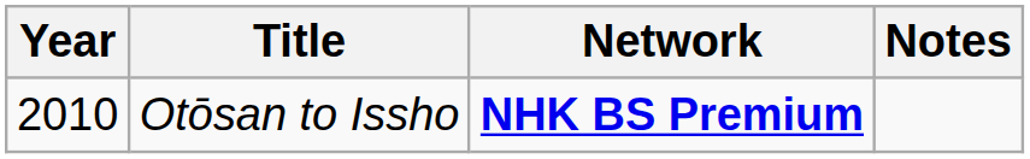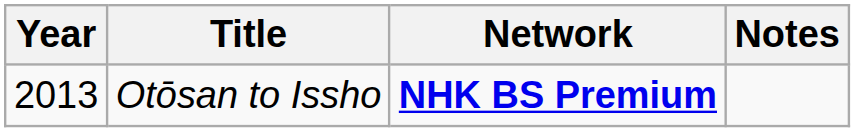Otōsan to Issho | Year: 2010 -> 2013
